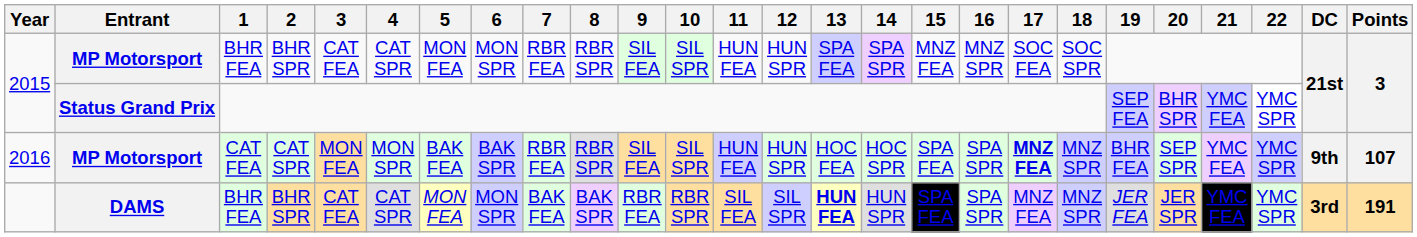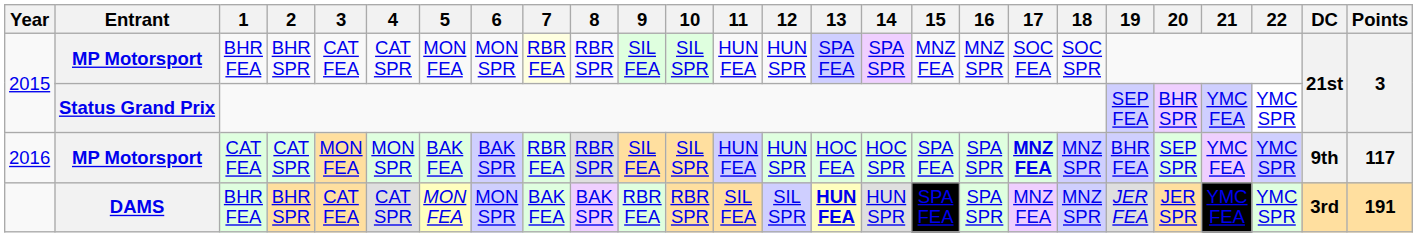2015 / MP Motorsport | 7: no background -> lightyellow background
2016 | Points: 107 -> 117
